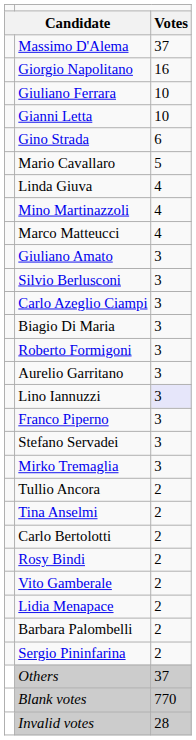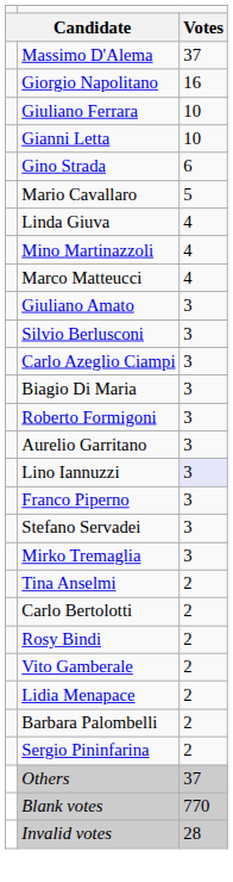- row: Tullio Ancora | 2
